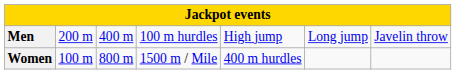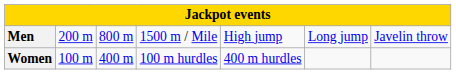Men | column 3: 400 m -> 800 m
Men | column 4: 100 m hurdles -> 1500 m / Mile
Women | column 3: 800 m -> 400 m
Women | column 4: 1500 m / Mile -> 100 m hurdles
